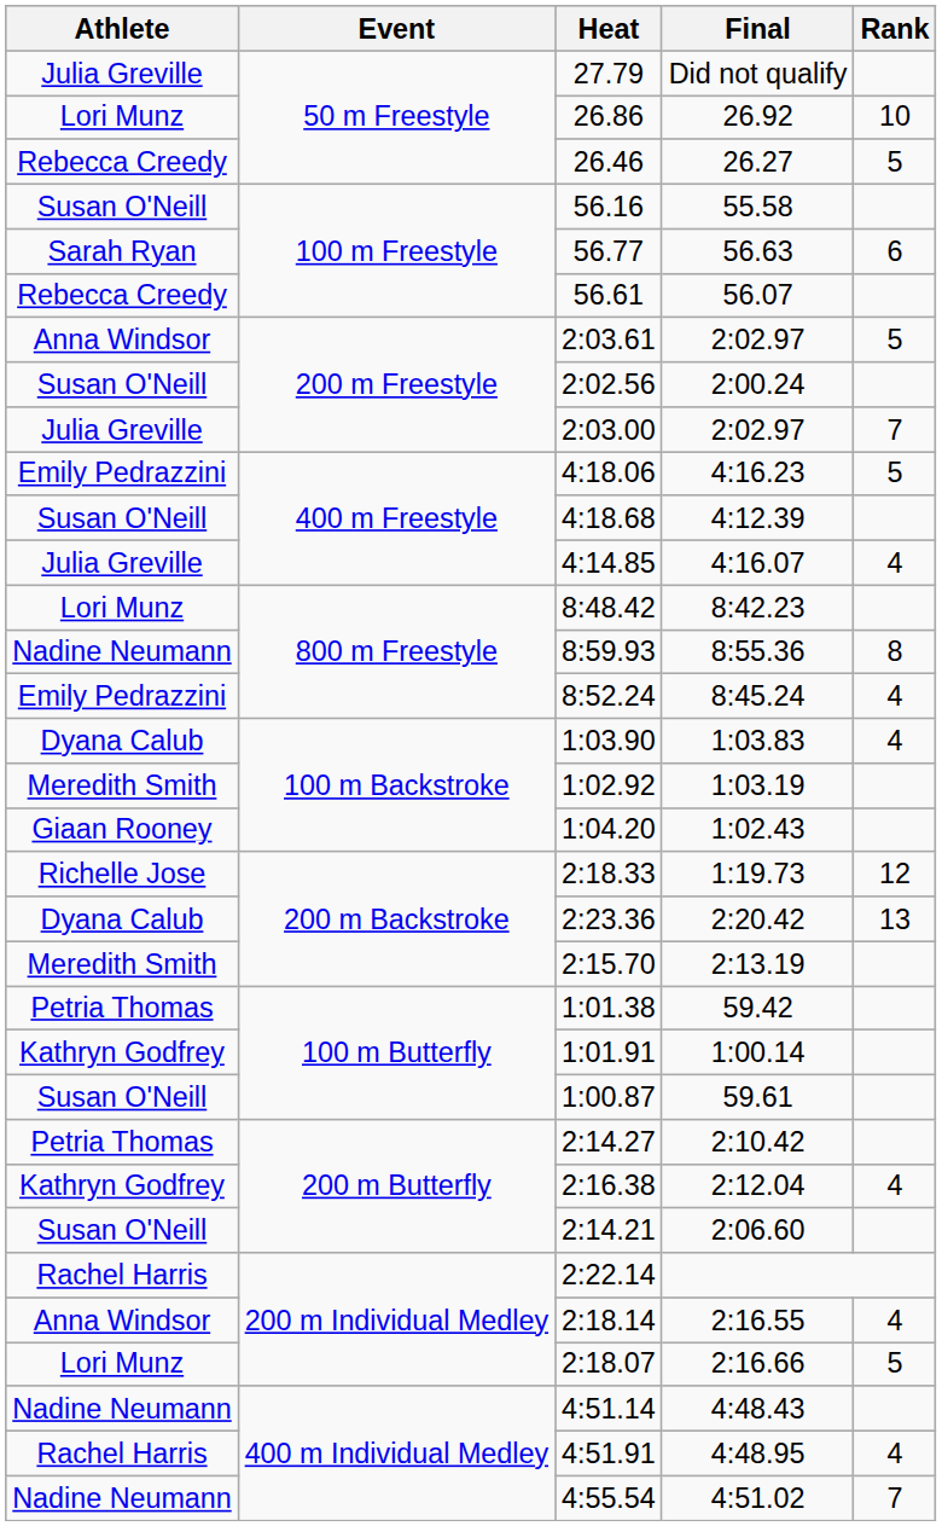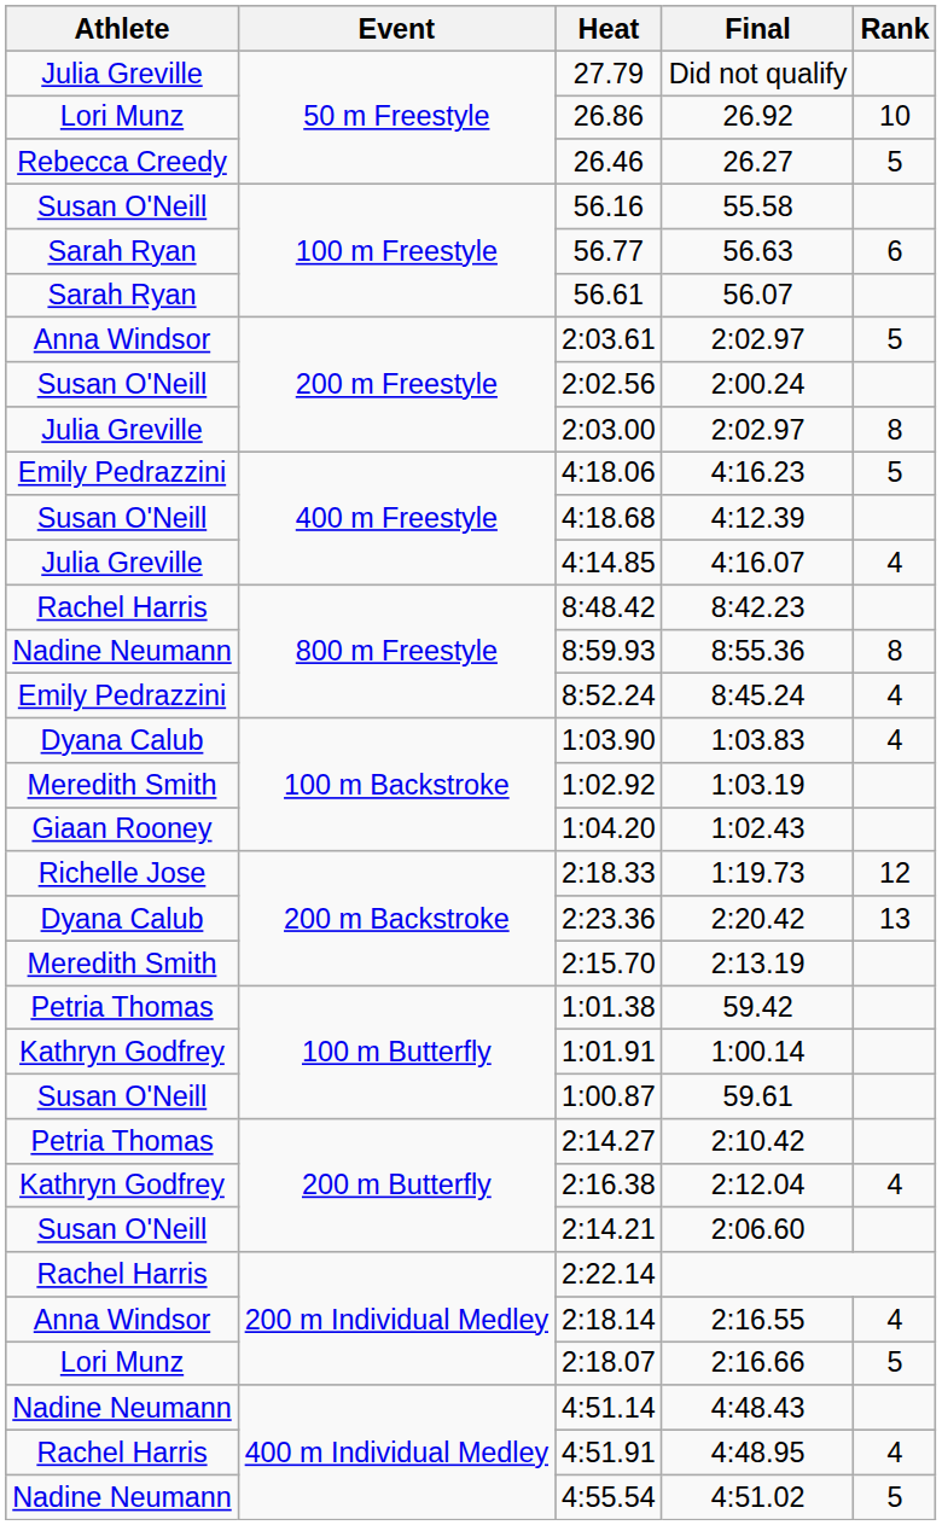56.61 | Athlete: Rebecca Creedy -> Sarah Ryan
2:03.00 | Rank: 7 -> 8
8:48.42 | Athlete: Lori Munz -> Rachel Harris
4:55.54 | Rank: 7 -> 5
